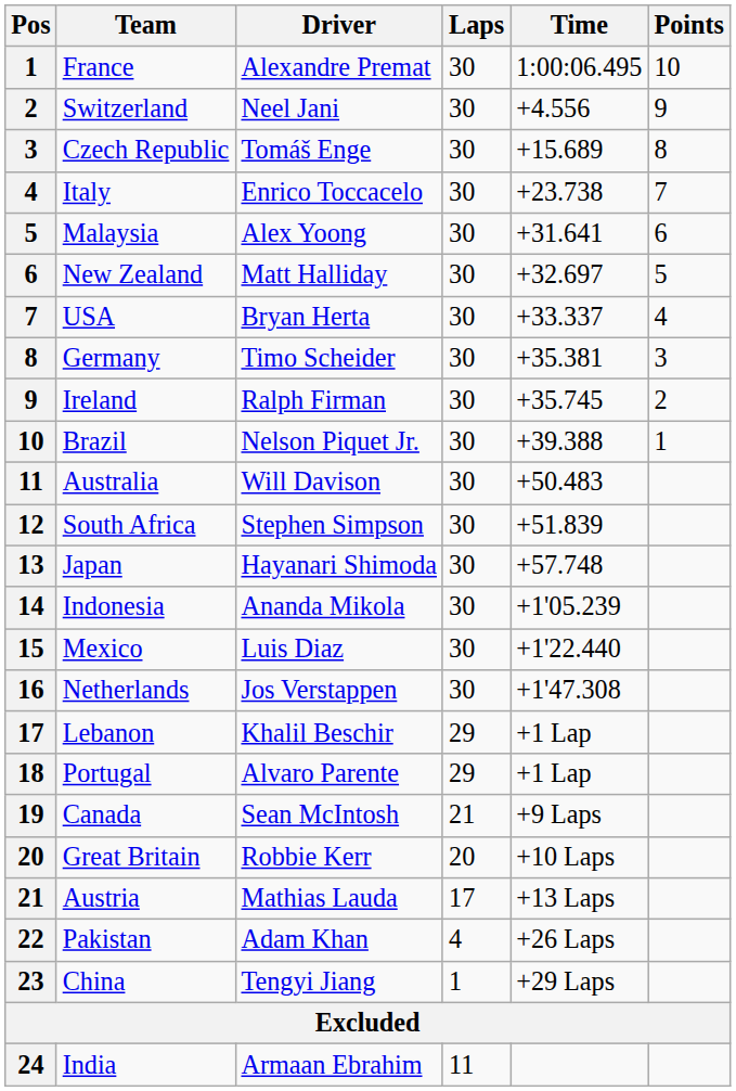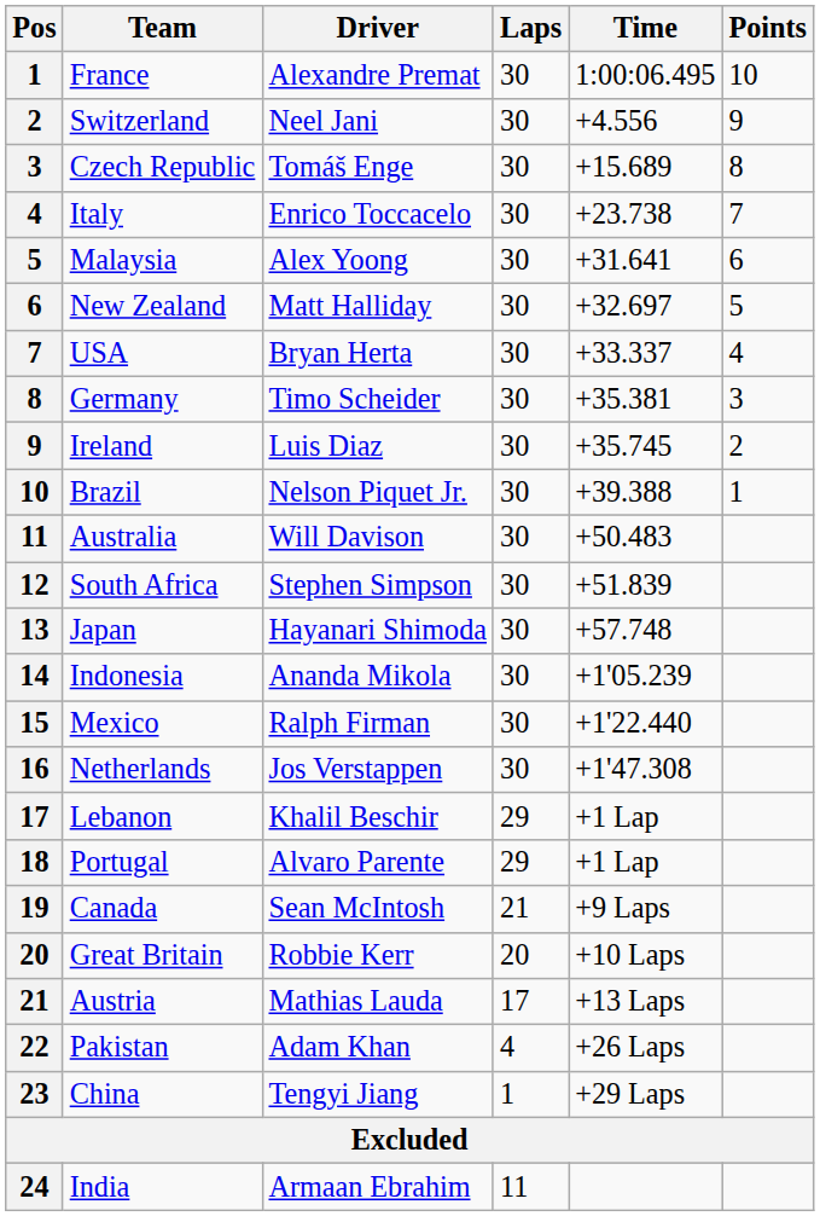Ireland | Driver: Ralph Firman -> Luis Diaz
Mexico | Driver: Luis Diaz -> Ralph Firman
